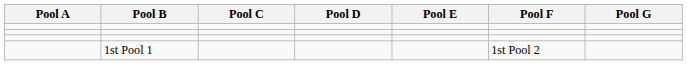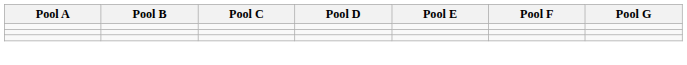- row: 1st Pool 1 | 1st Pool 2
